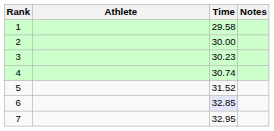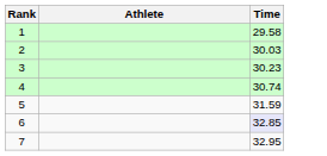- column: Notes
2 | Time: 30.00 -> 30.03
5 | Time: 31.52 -> 31.59
